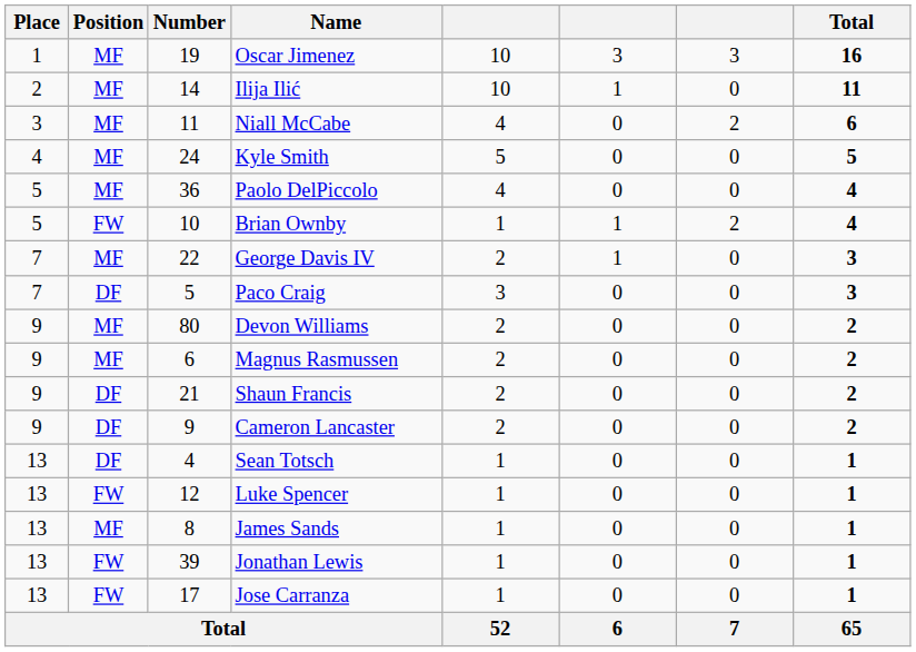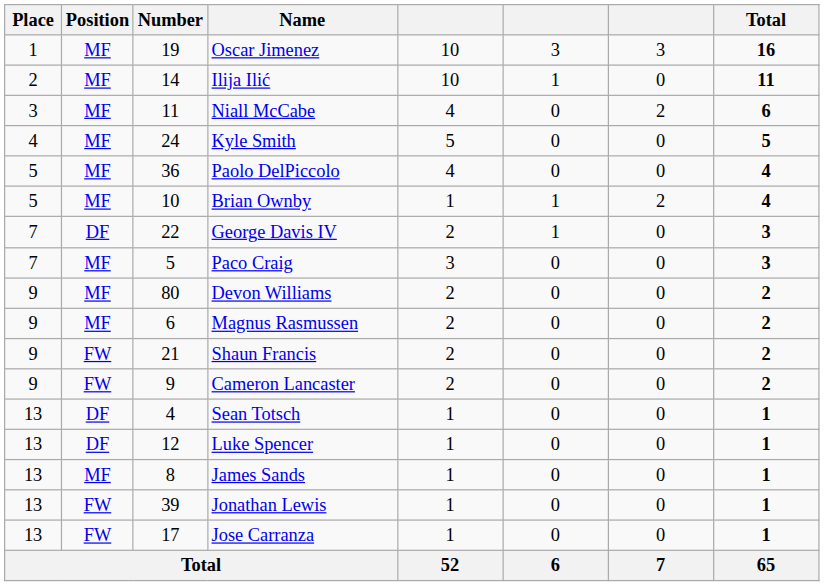Brian Ownby | Position: FW -> MF
George Davis IV | Position: MF -> DF
Paco Craig | Position: DF -> MF
Shaun Francis | Position: DF -> FW
Cameron Lancaster | Position: DF -> FW
Luke Spencer | Position: FW -> DF
